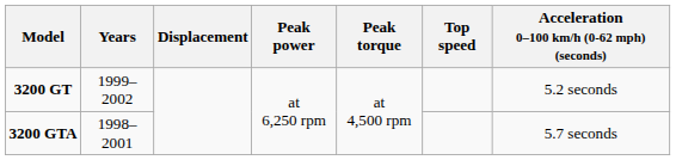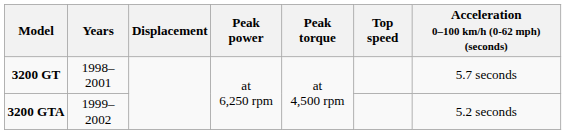3200 GT | Years: 1999–2002 -> 1998–2001
3200 GT | Acceleration 0–100 km/h (0-62 mph) (seconds): 5.2 seconds -> 5.7 seconds
3200 GTA | Years: 1998–2001 -> 1999–2002
3200 GTA | Acceleration 0–100 km/h (0-62 mph) (seconds): 5.7 seconds -> 5.2 seconds
